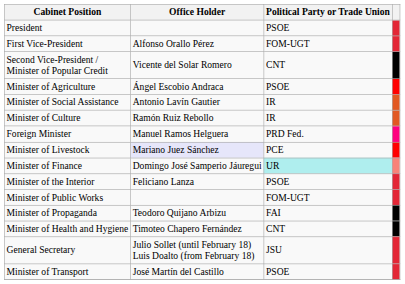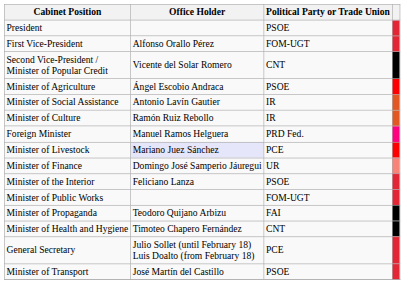Minister of Finance | Political Party or Trade Union: paleturquoise background -> no background
General Secretary | Political Party or Trade Union: JSU -> PCE
